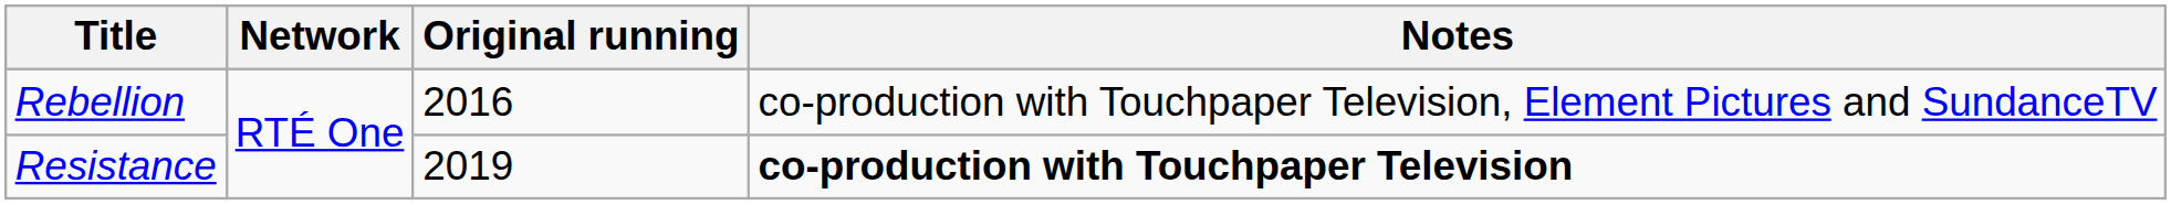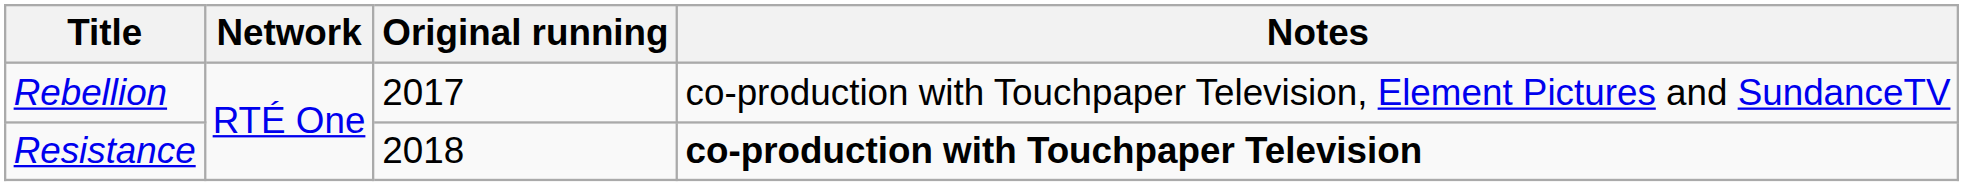Rebellion | Original running: 2016 -> 2017
Resistance | Original running: 2019 -> 2018
